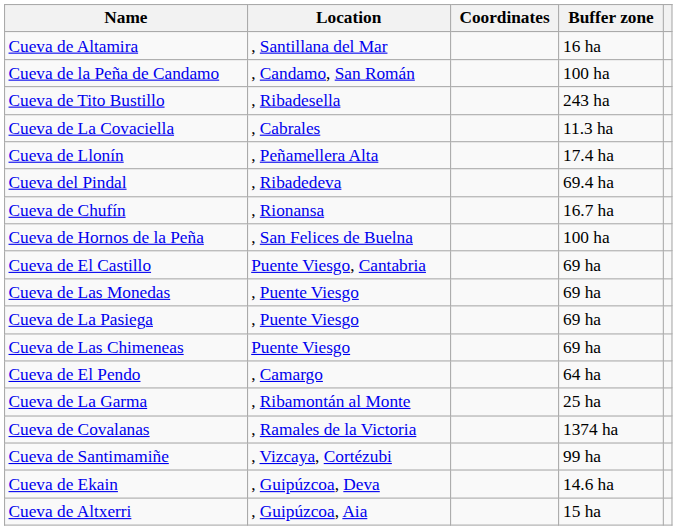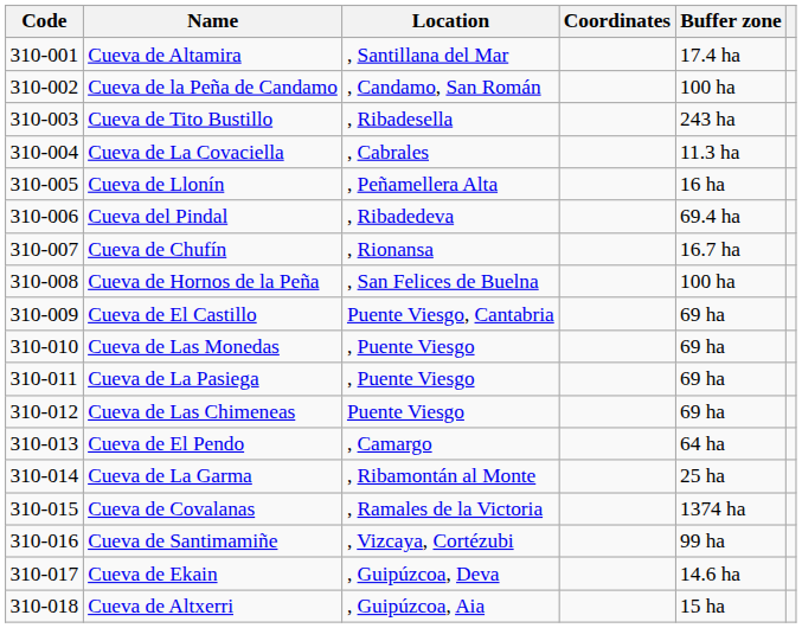+ column: Code | 310-001 | 310-002 | 310-003 | 310-004 | 310-005 | 310-006 | 310-007 | 310-008 | 310-009 | 310-010 | 310-011 | 310-012 | 310-013 | 310-014 | 310-015 | 310-016 | 310-017 | 310-018
Cueva de Altamira | Buffer zone: 16 ha -> 17.4 ha
Cueva de Llonín | Buffer zone: 17.4 ha -> 16 ha
